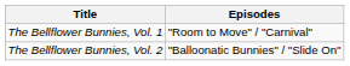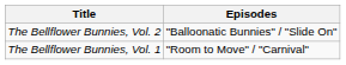rows swapped: The Bellflower Bunnies, Vol. 1 <-> The Bellflower Bunnies, Vol. 2
